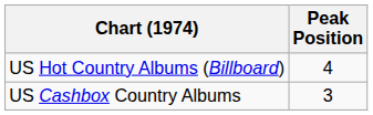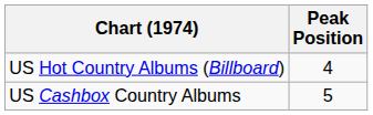US Cashbox Country Albums | Peak Position: 3 -> 5
